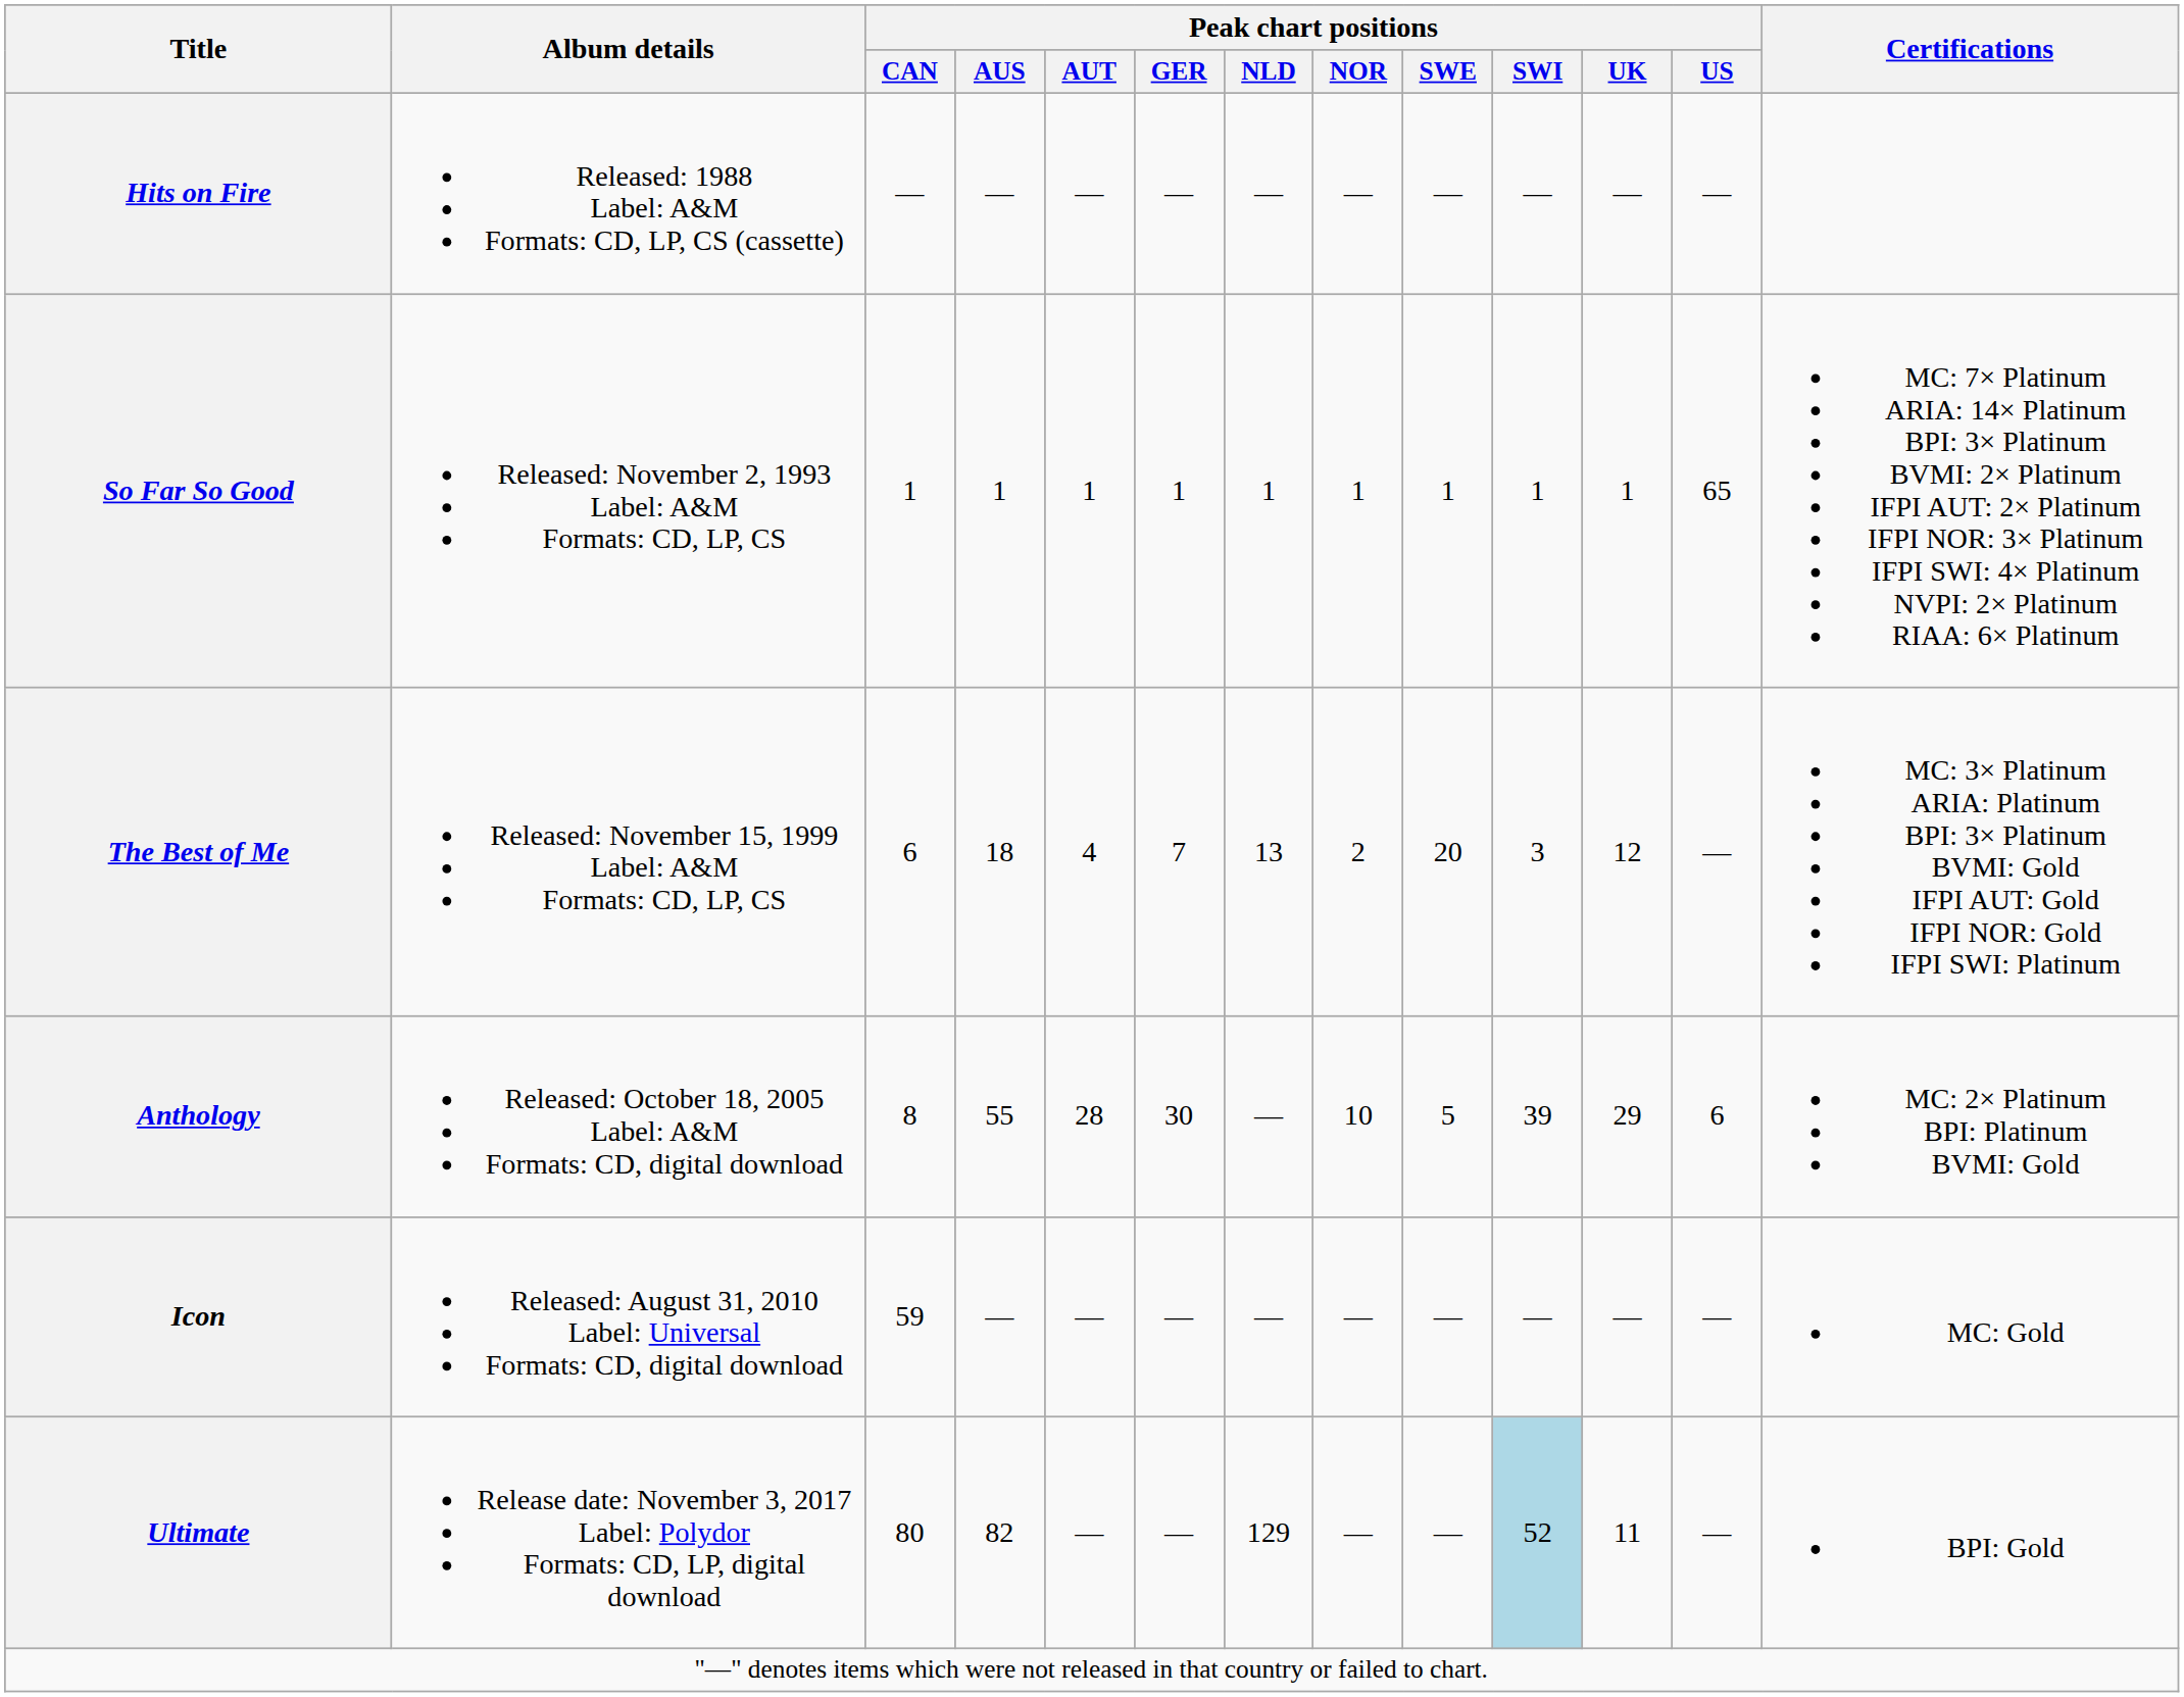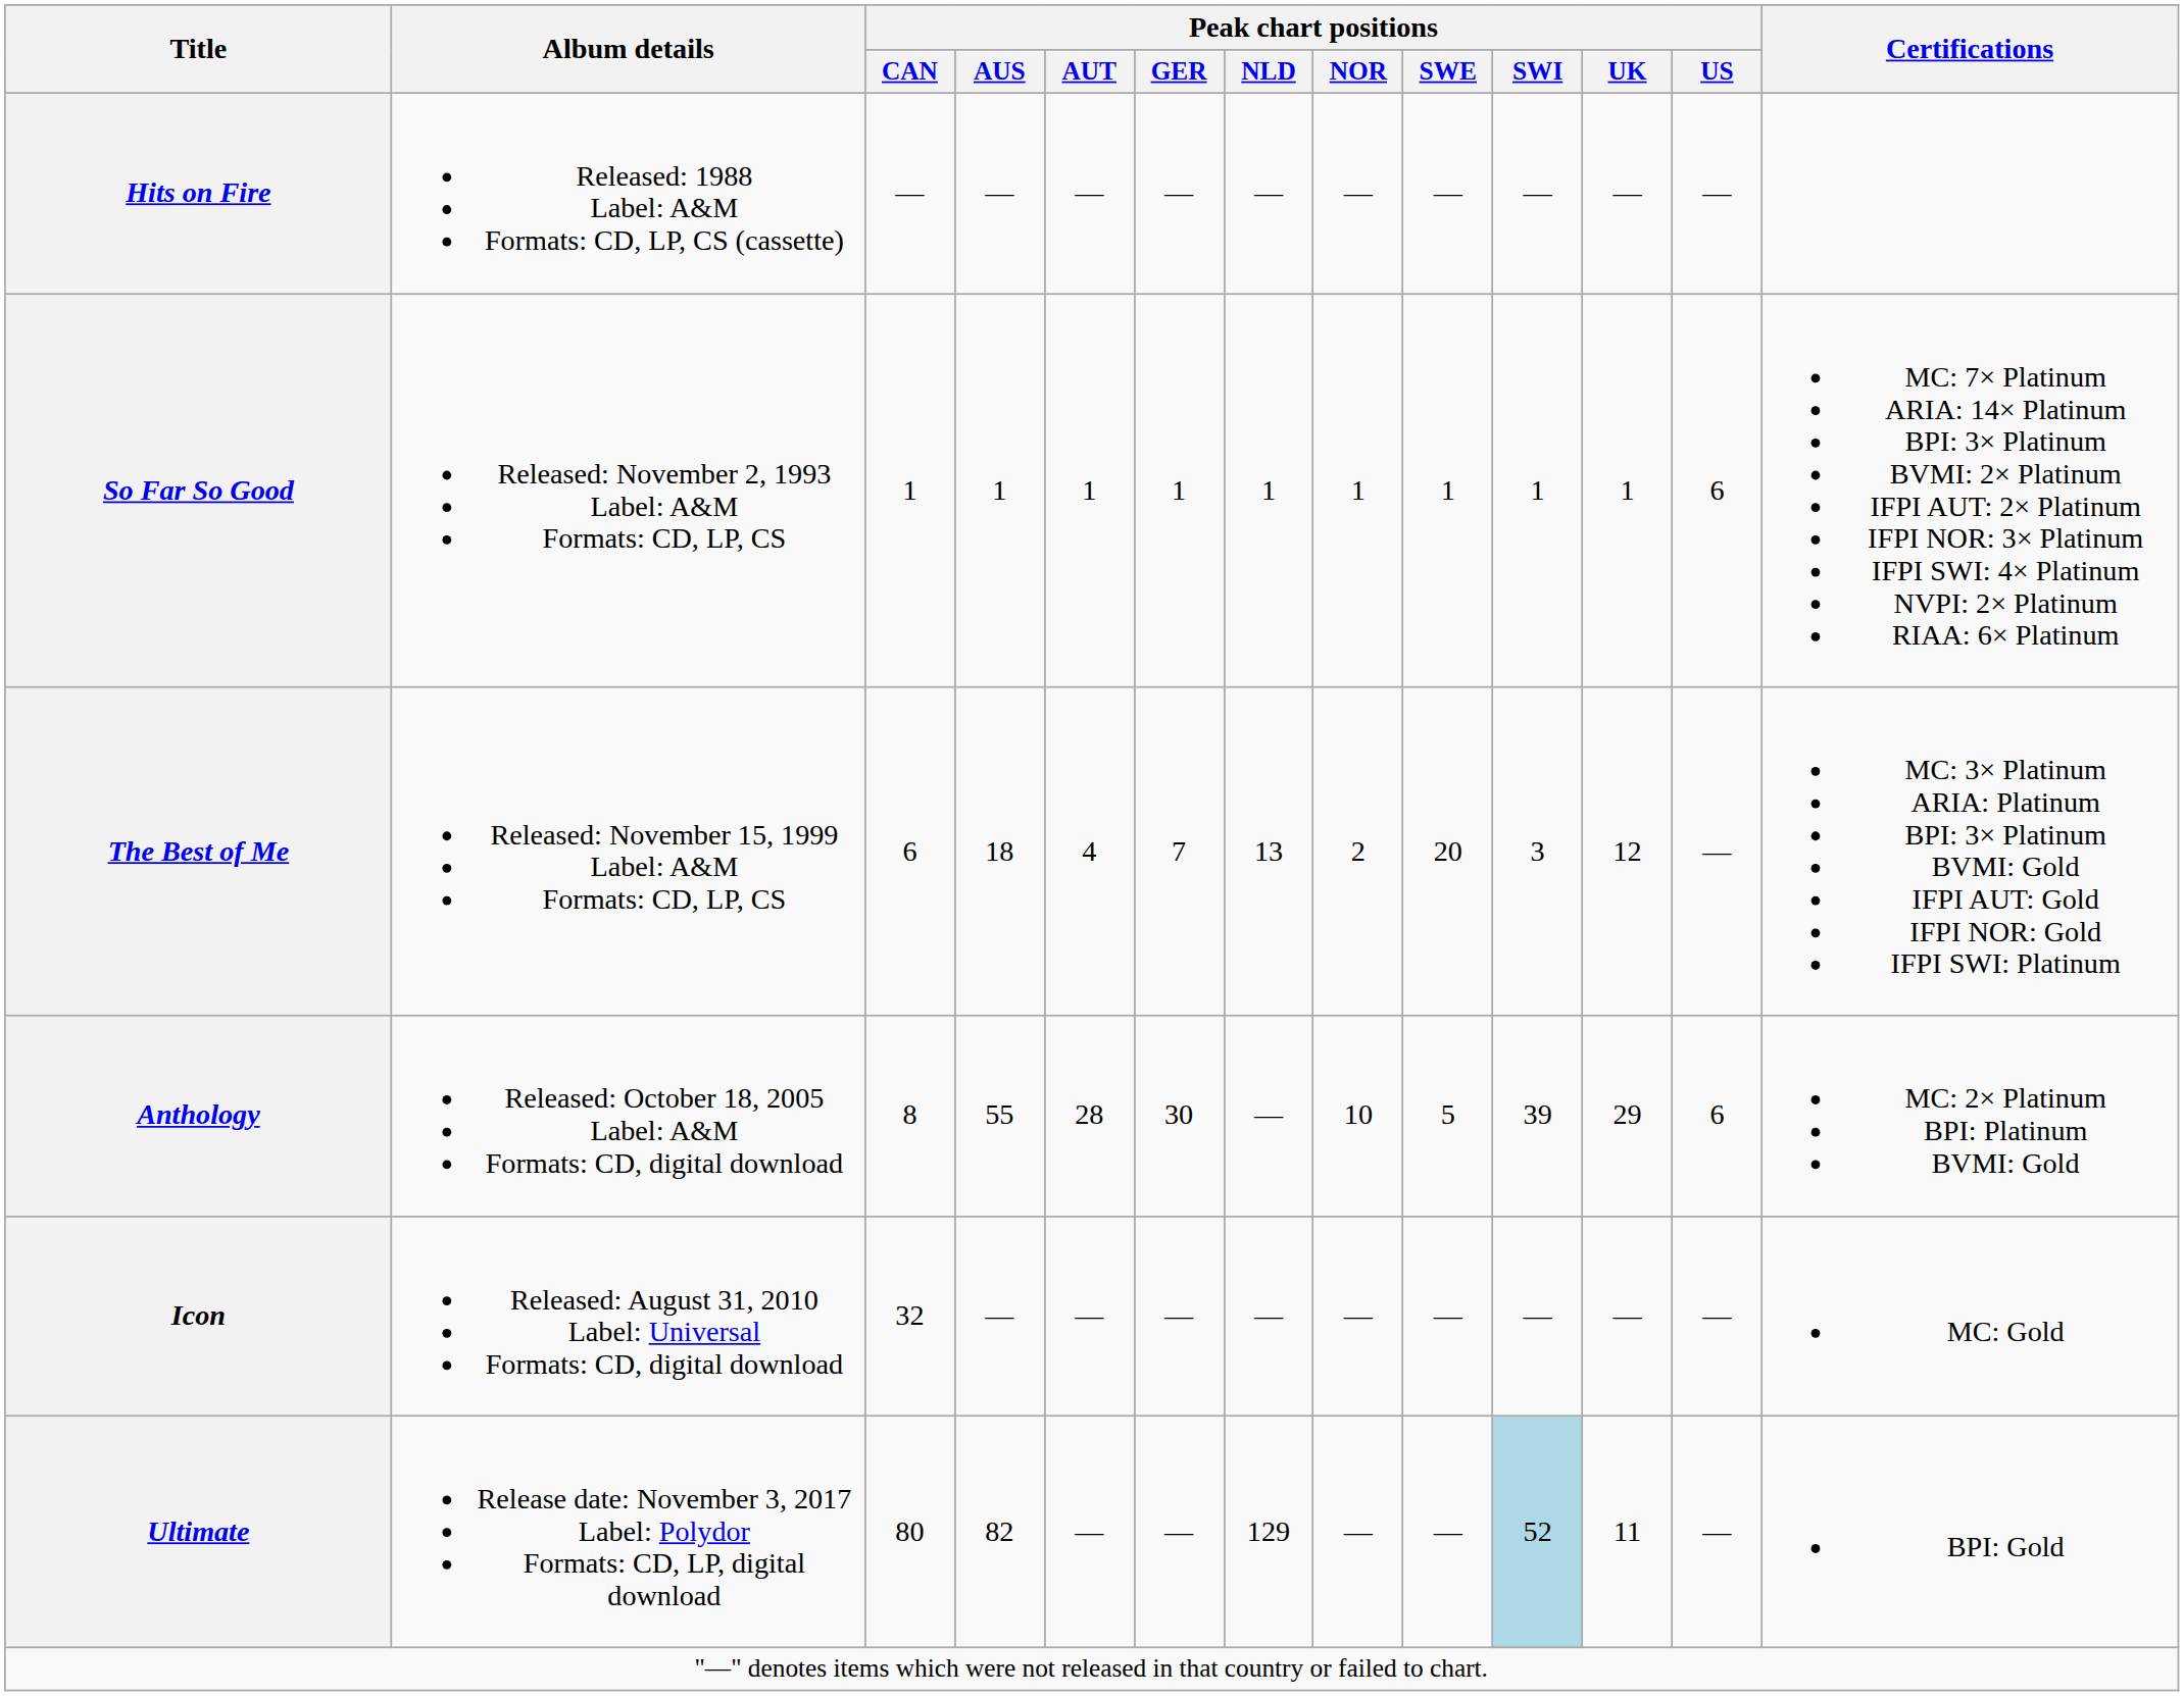So Far So Good | Peak chart positions / US: 65 -> 6
Icon | Peak chart positions / CAN: 59 -> 32
